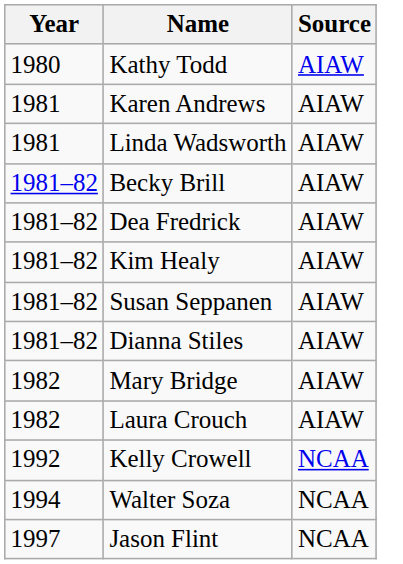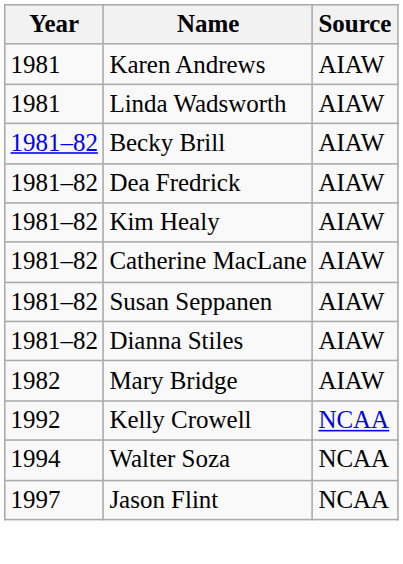- row: 1980 | Kathy Todd | AIAW
+ row: 1981–82 | Catherine MacLane | AIAW
- row: 1982 | Laura Crouch | AIAW
